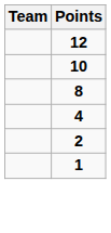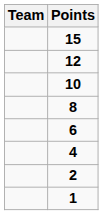+ row: 15
+ row: 6
